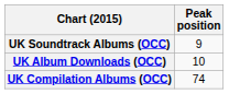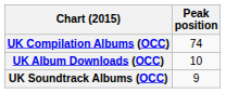rows swapped: UK Compilation Albums (OCC) <-> UK Soundtrack Albums (OCC)
